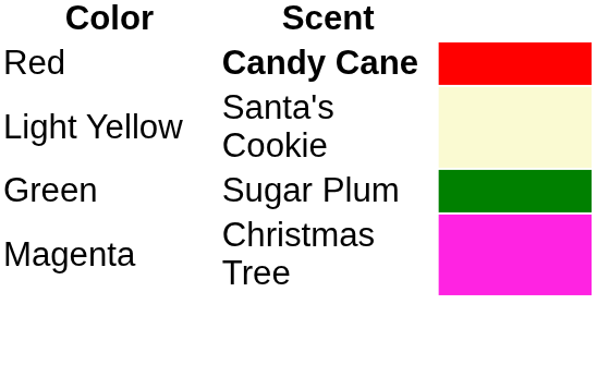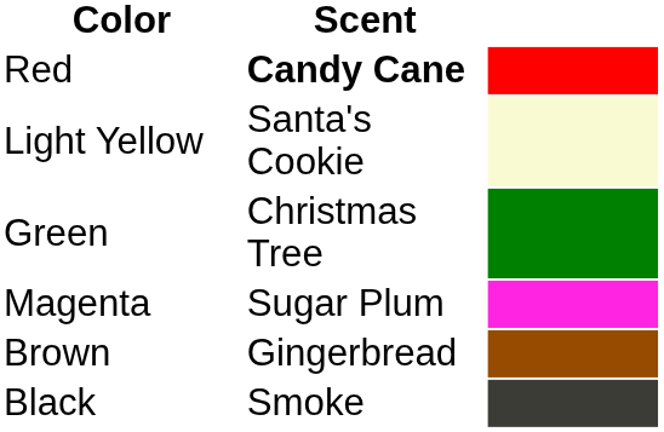Green | Scent: Sugar Plum -> Christmas Tree
Magenta | Scent: Christmas Tree -> Sugar Plum
+ row: Brown | Gingerbread
+ row: Black | Smoke
